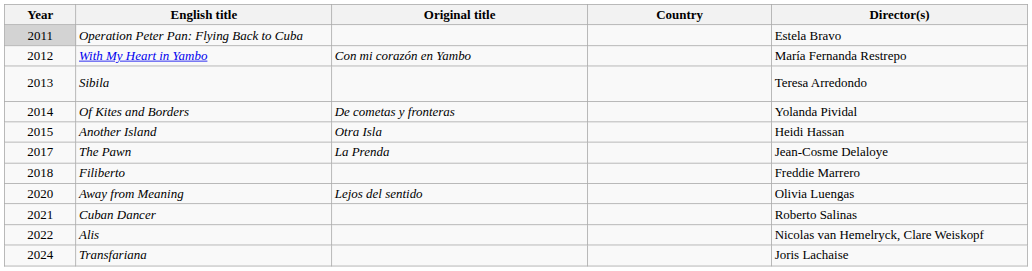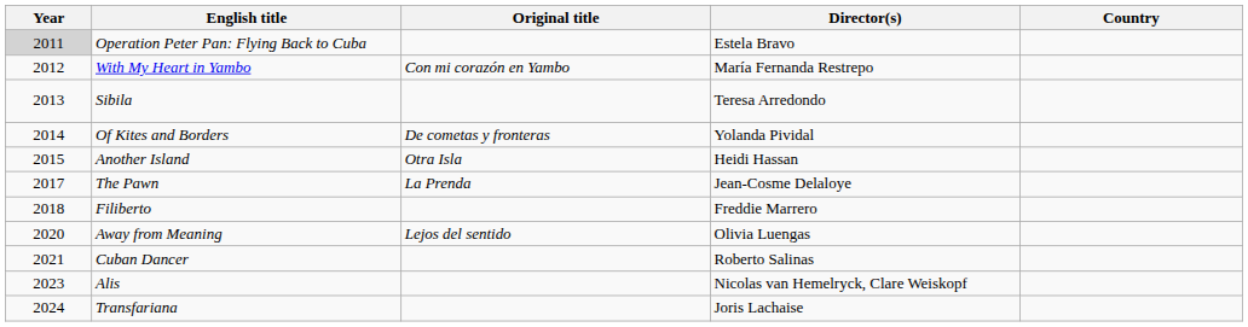columns swapped: Director(s) <-> Country
Alis | Year: 2022 -> 2023
